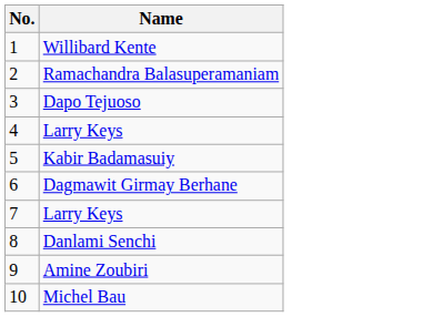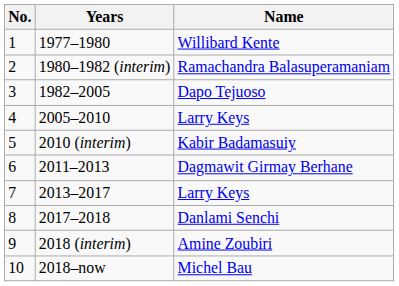+ column: Years | 1977–1980 | 1980–1982 (interim) | 1982–2005 | 2005–2010 | 2010 (interim) | 2011–2013 | 2013–2017 | 2017–2018 | 2018 (interim) | 2018–now
